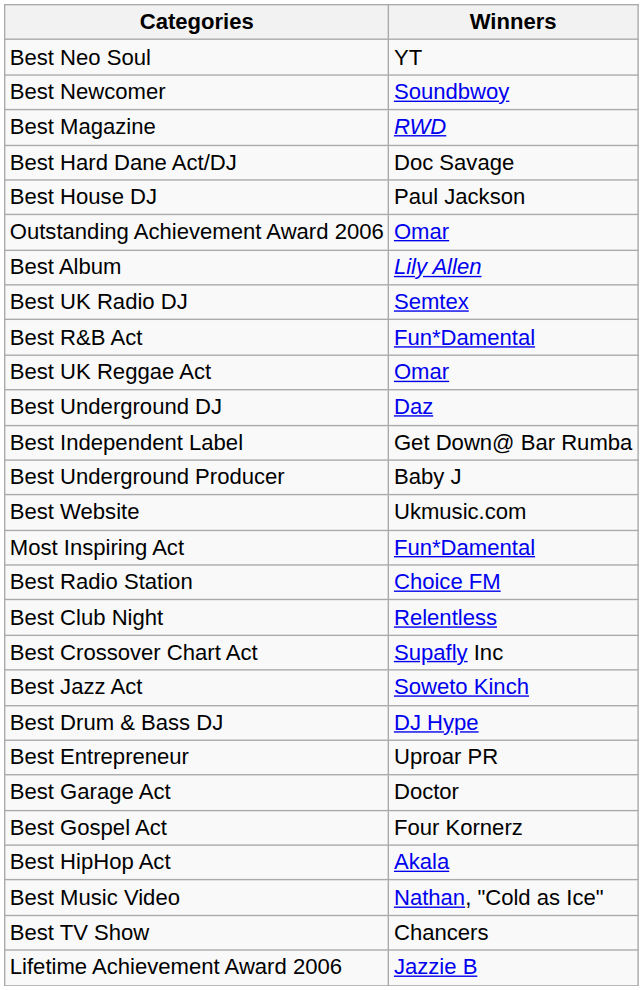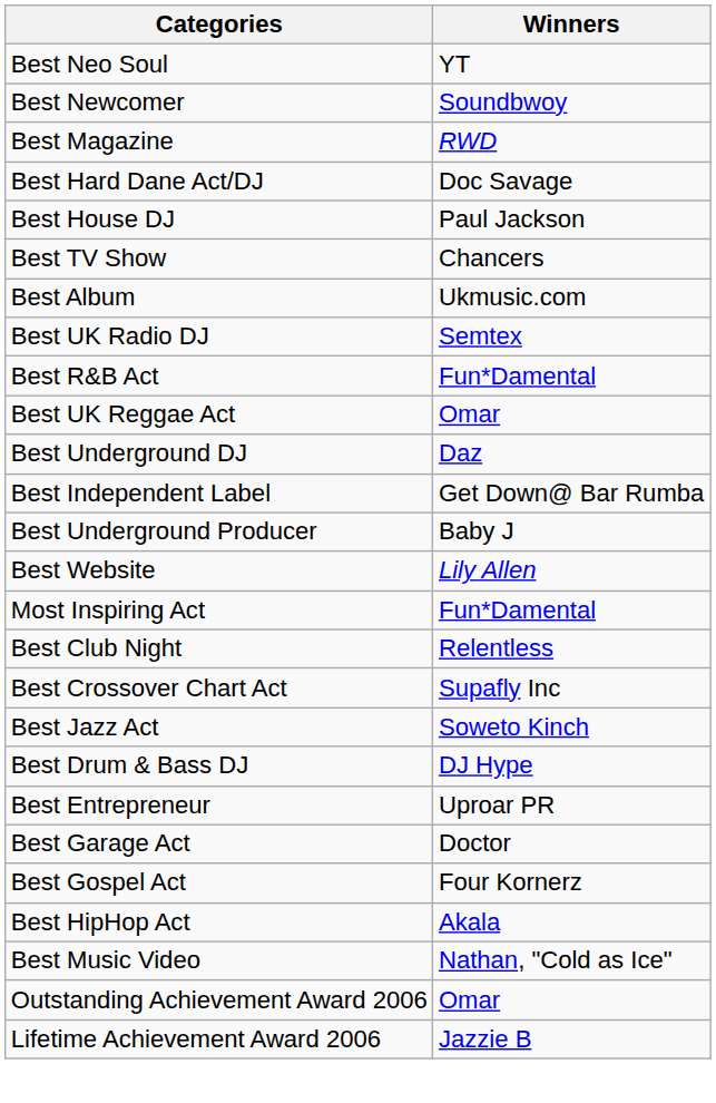rows swapped: Best TV Show <-> Outstanding Achievement Award 2006
Best Album | Winners: Lily Allen -> Ukmusic.com
Best Website | Winners: Ukmusic.com -> Lily Allen
- row: Best Radio Station | Choice FM
